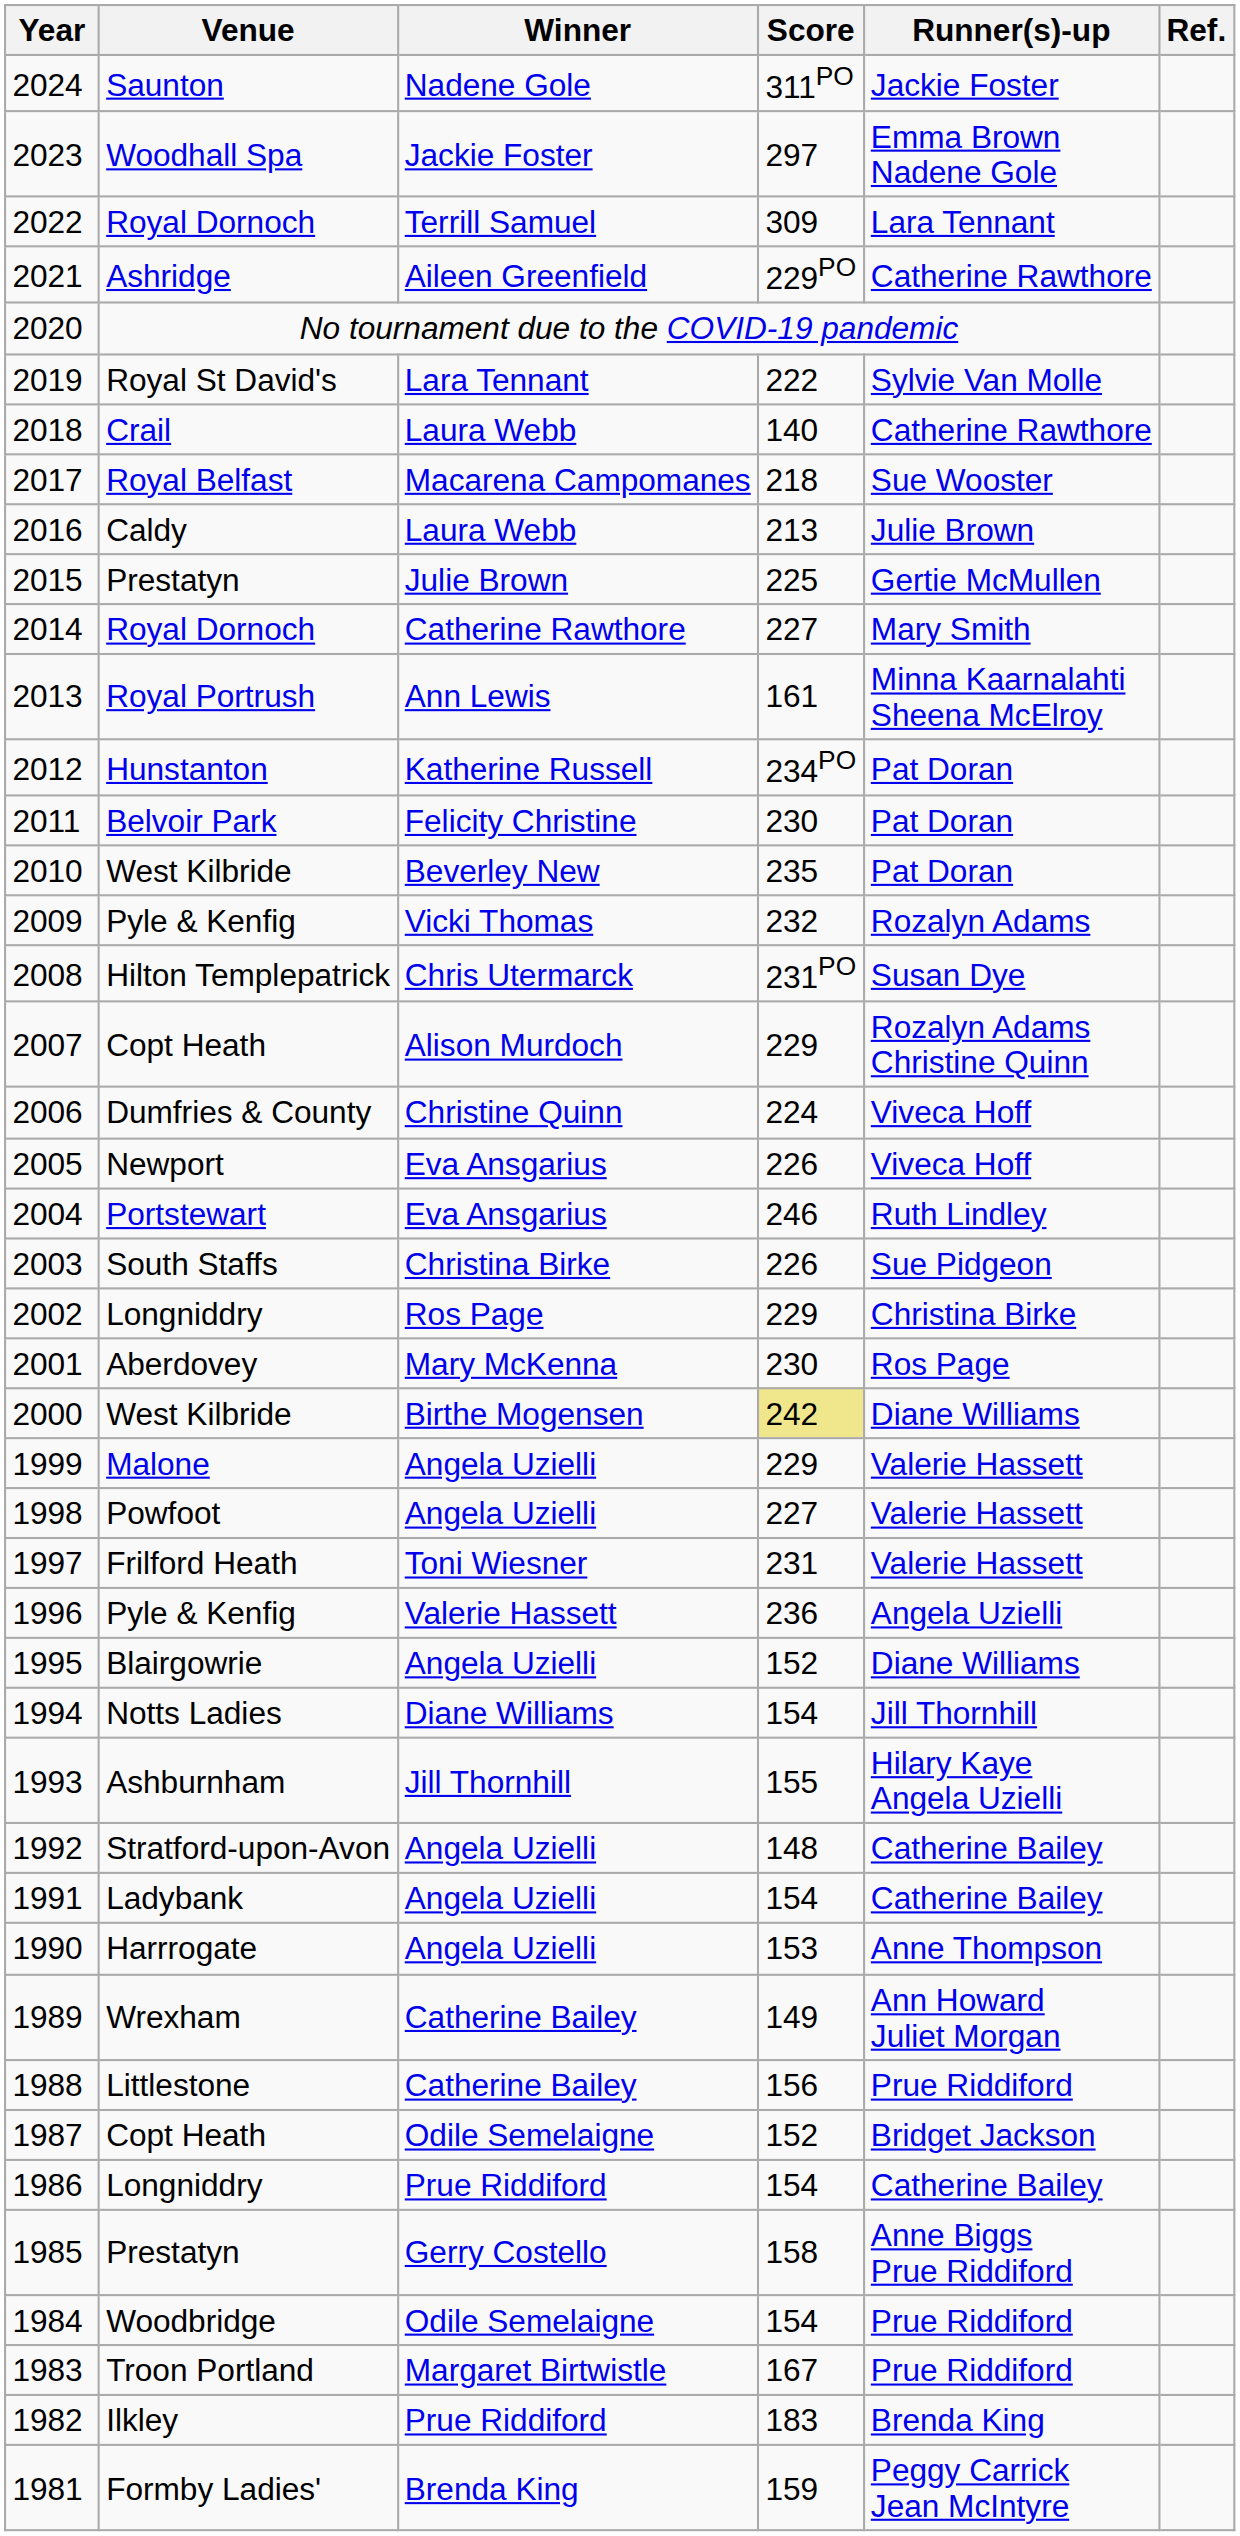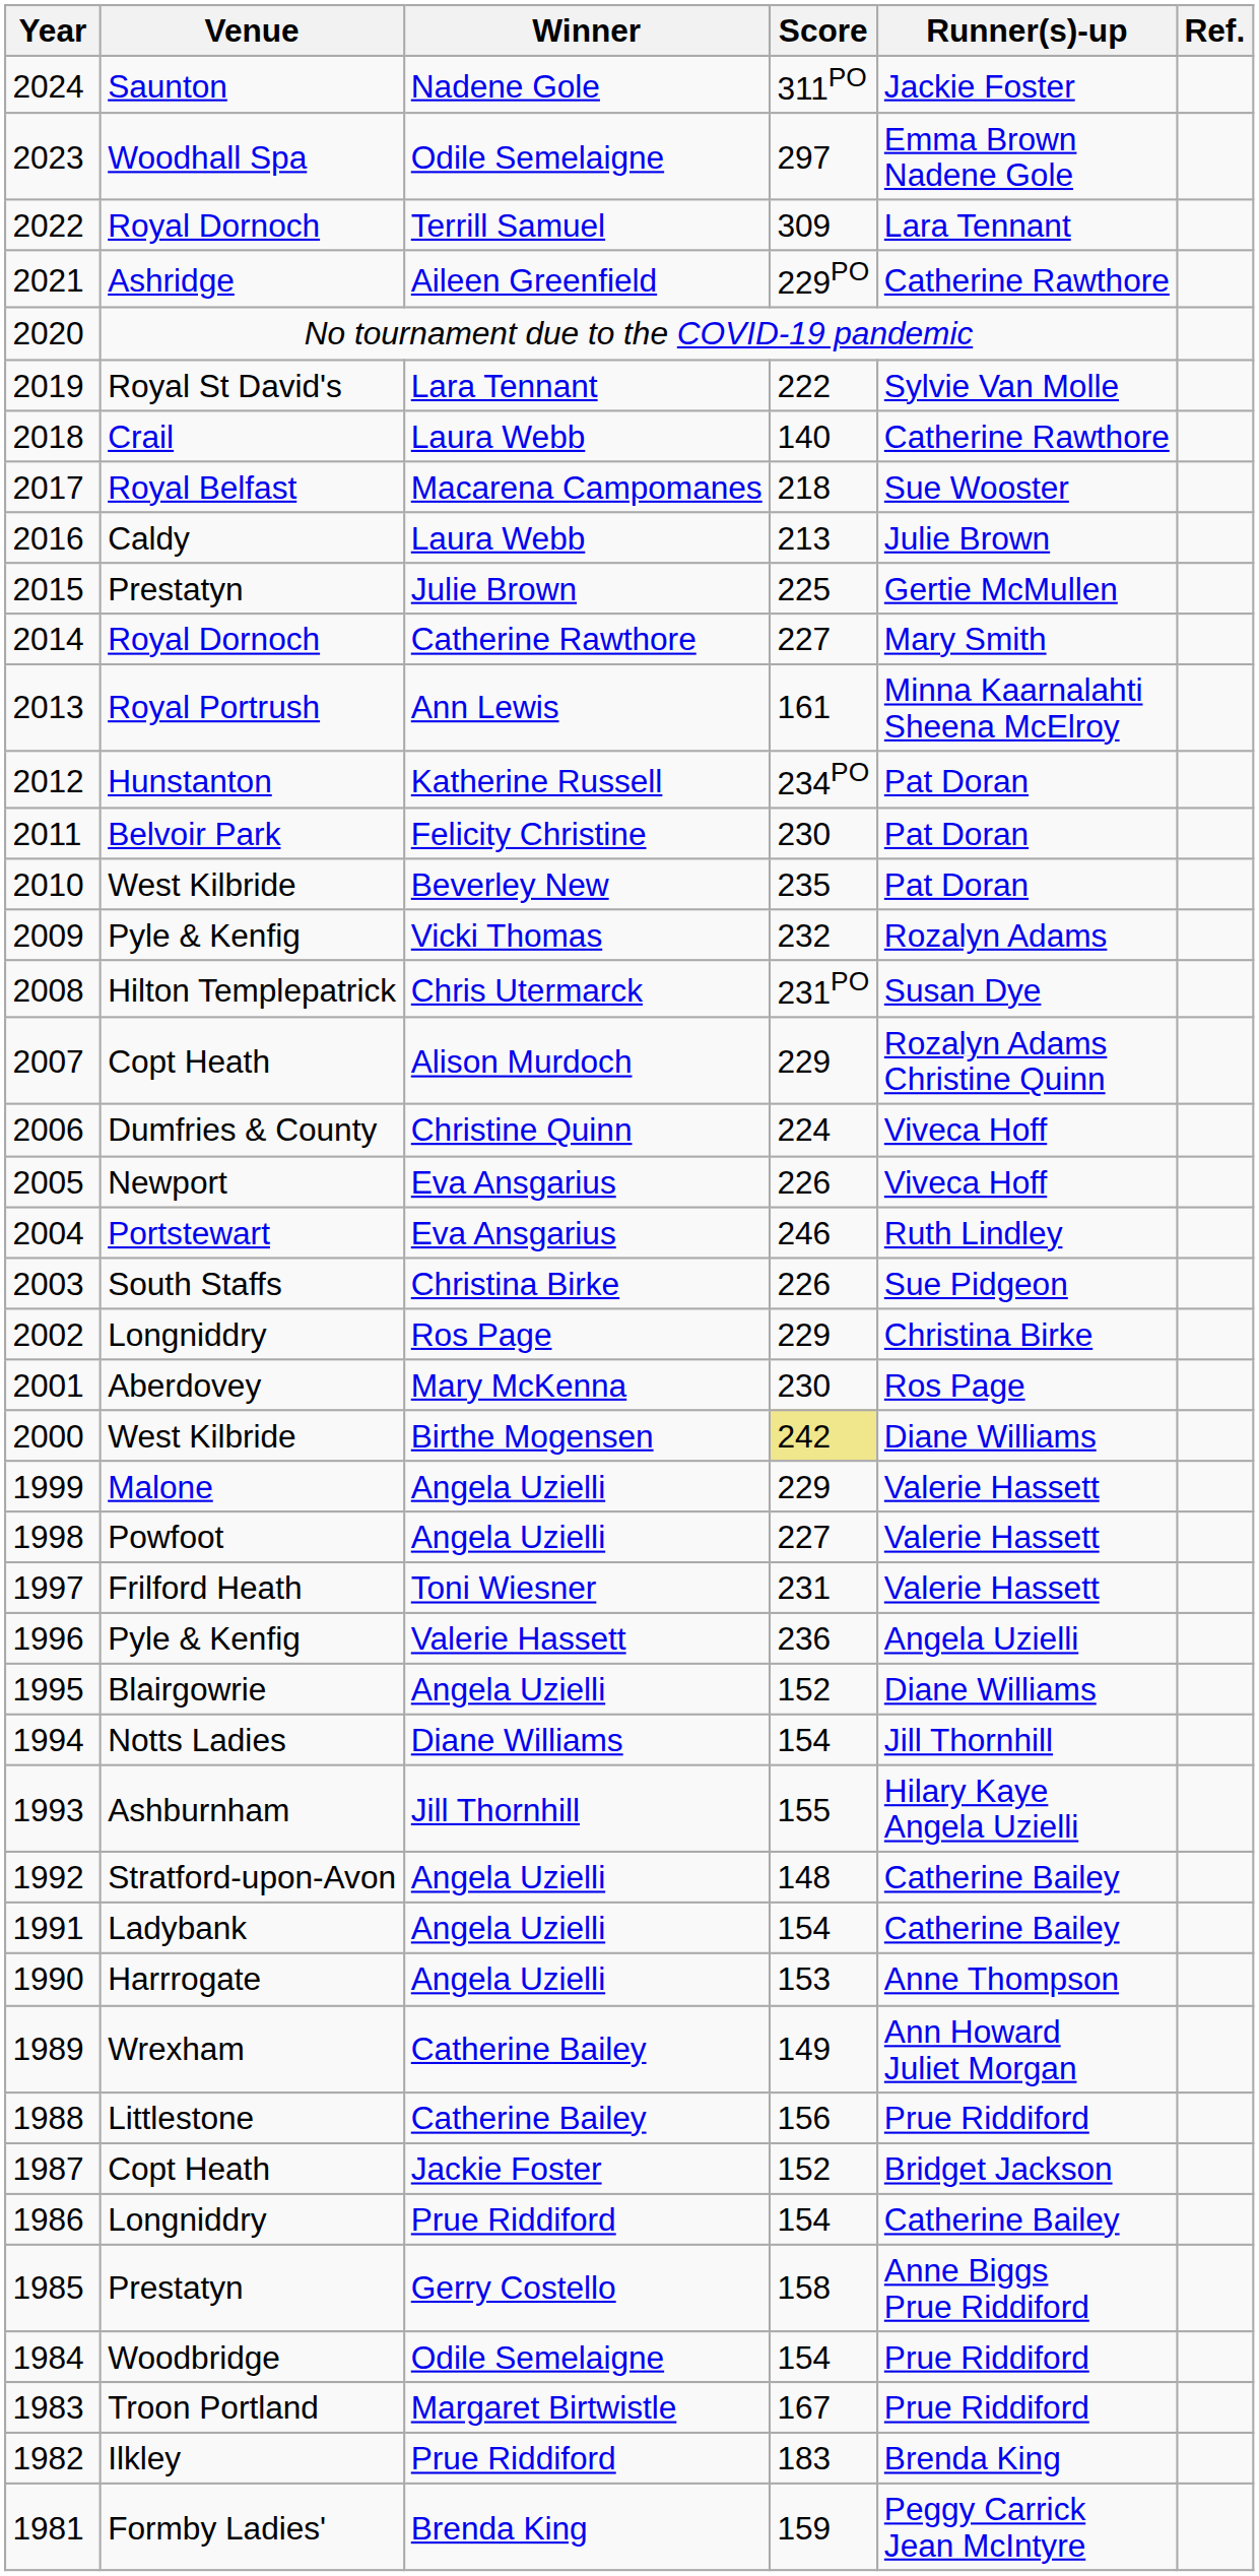2023 | Winner: Jackie Foster -> Odile Semelaigne
1987 | Winner: Odile Semelaigne -> Jackie Foster
